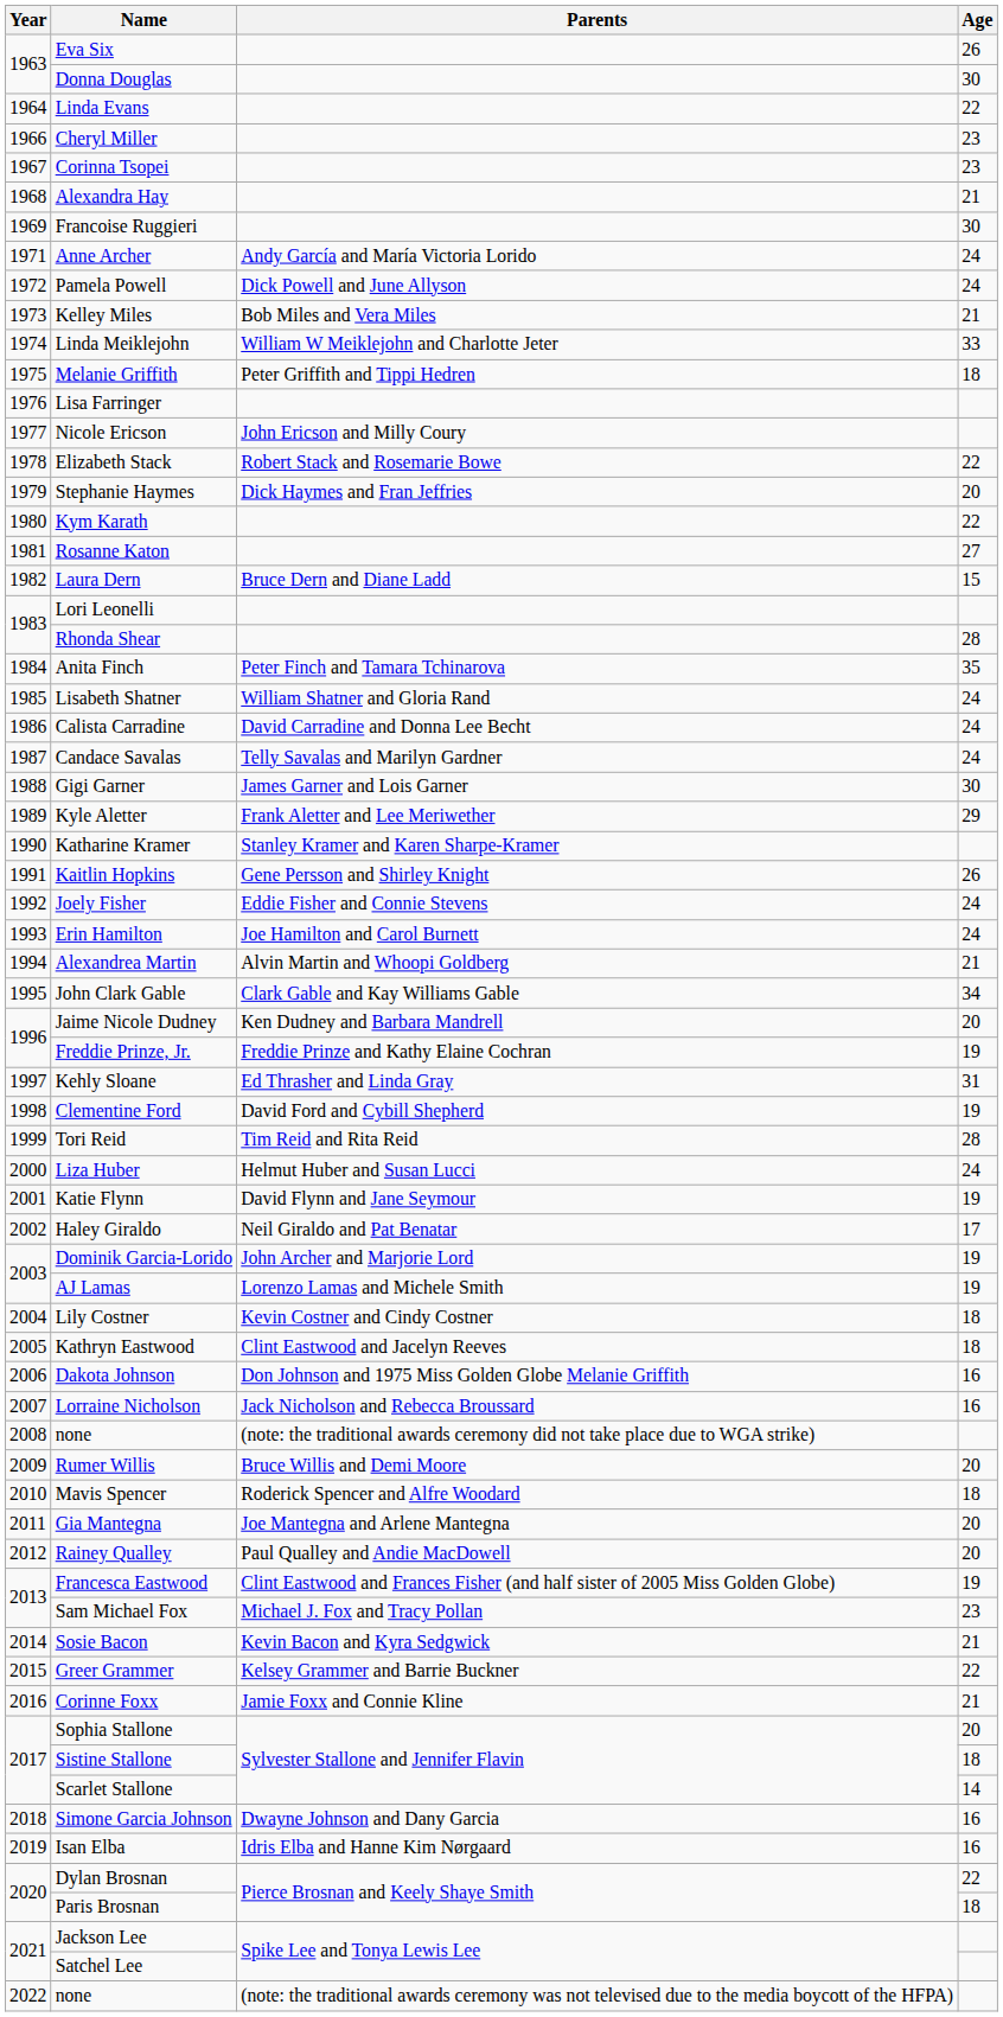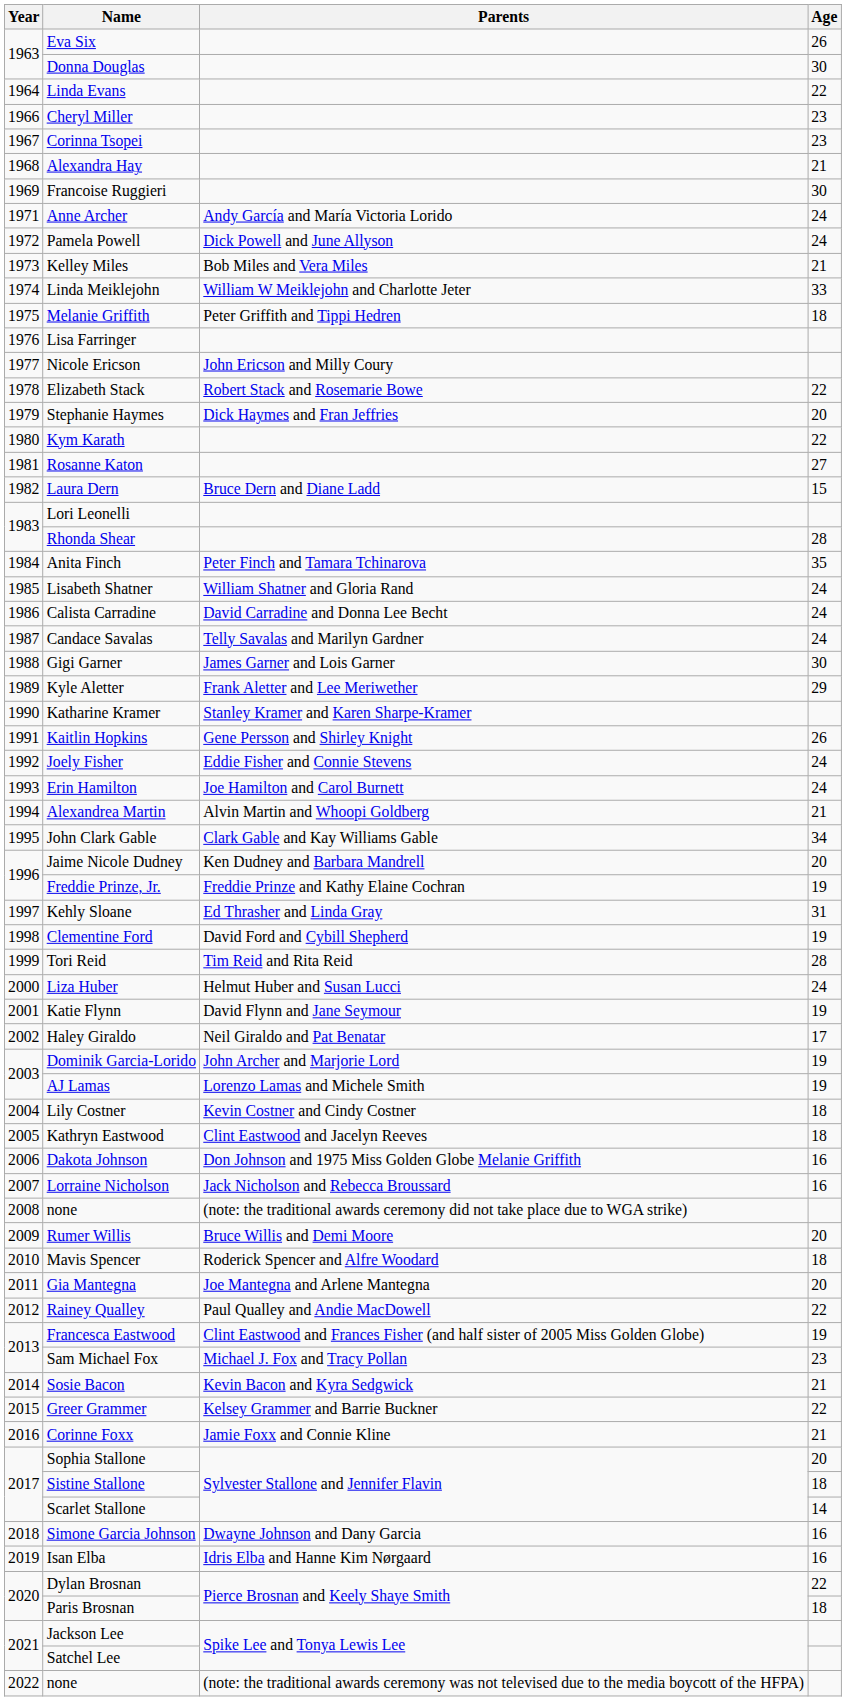Rainey Qualley | Age: 20 -> 22
